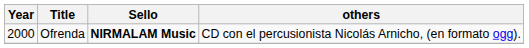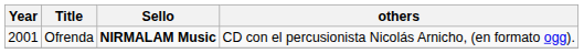Ofrenda | Year: 2000 -> 2001
